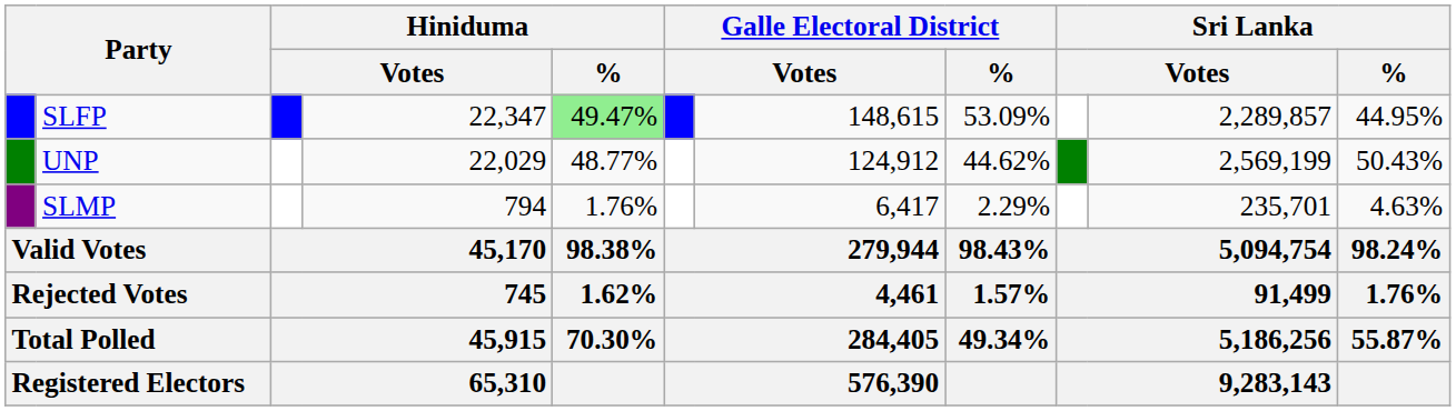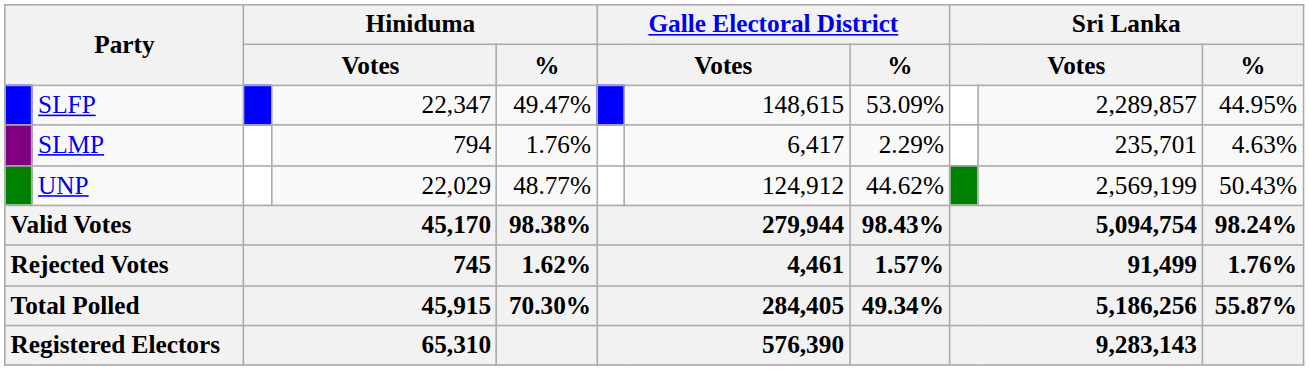SLFP | Hiniduma / %: lightgreen background -> no background
rows swapped: UNP <-> SLMP
